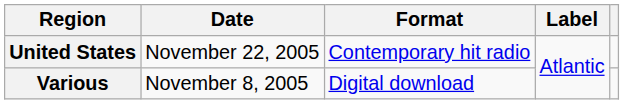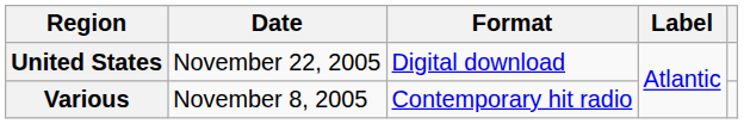United States | Format: Contemporary hit radio -> Digital download
Various | Format: Digital download -> Contemporary hit radio
